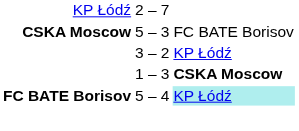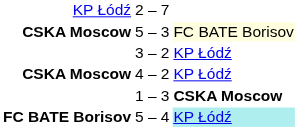5 – 3 | column 3: no background -> lightyellow background
+ row: CSKA Moscow | 4 – 2 | KP Łódź
